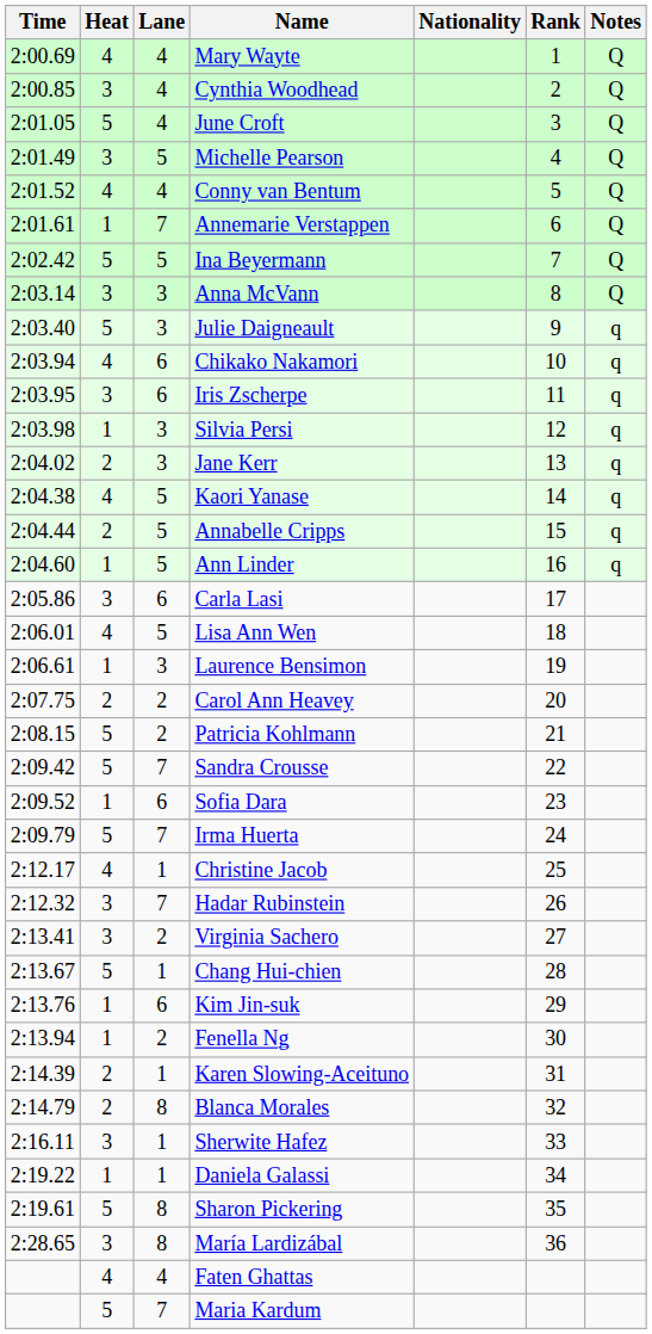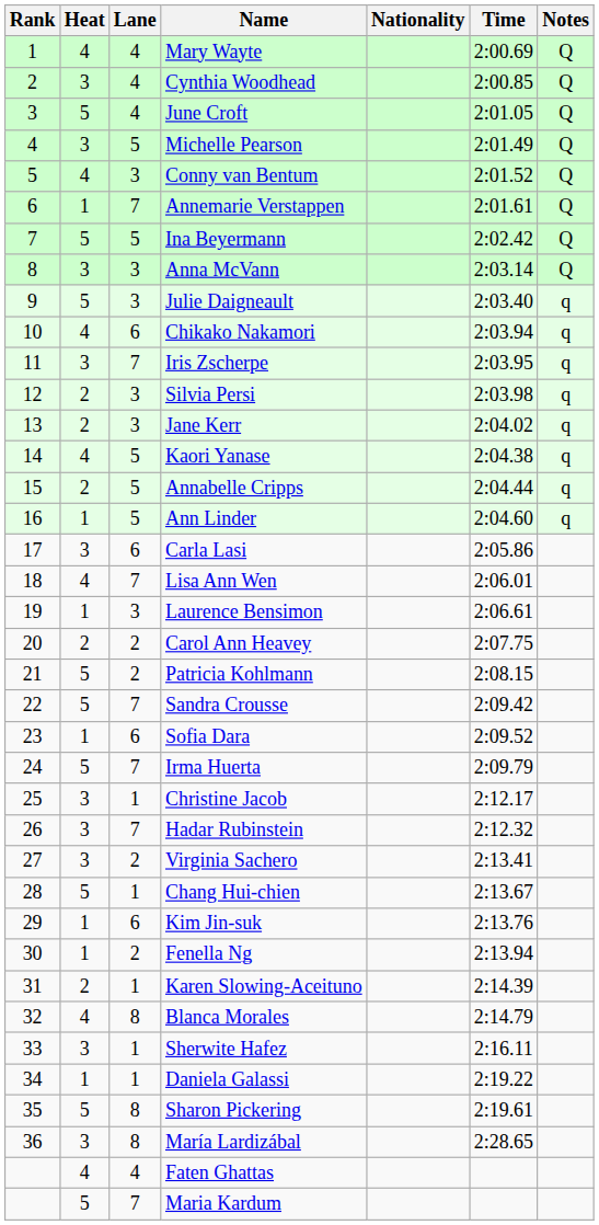columns swapped: Rank <-> Time
Conny van Bentum | Lane: 4 -> 3
Iris Zscherpe | Lane: 6 -> 7
Silvia Persi | Heat: 1 -> 2
Lisa Ann Wen | Lane: 5 -> 7
Christine Jacob | Heat: 4 -> 3
Blanca Morales | Heat: 2 -> 4
